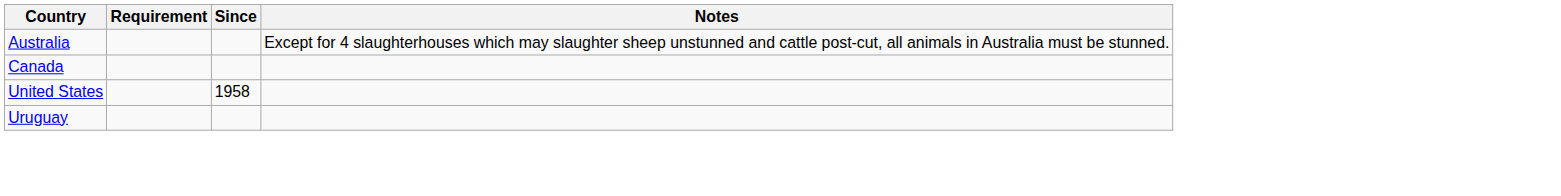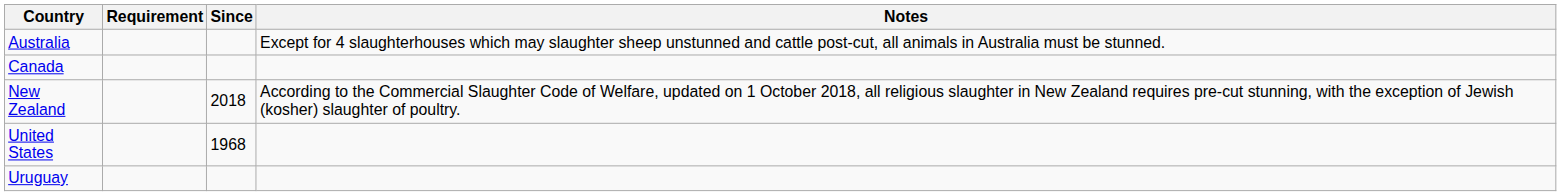+ row: New Zealand | 2018 | According to the Commercial Slaughter Code of Welfare, updated on 1 October 2018, all religious slaughter in New Zealand requires pre-cut stunning, with the exception of Jewish (kosher) slaughter of poultry.
United States | Since: 1958 -> 1968
